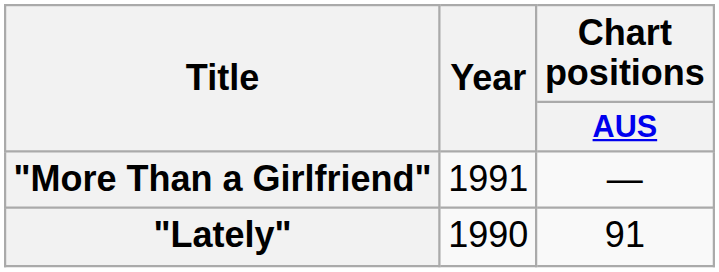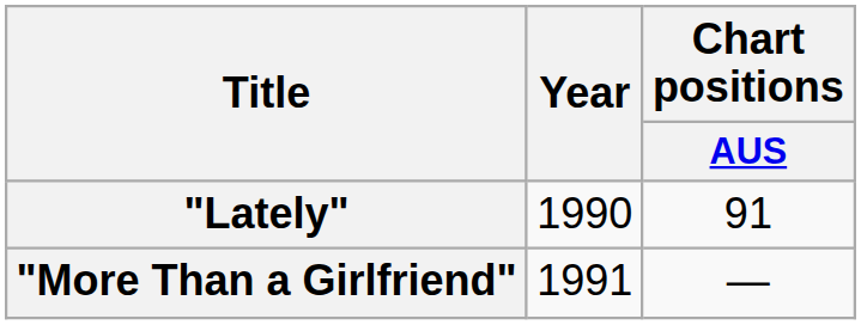rows swapped: "Lately" <-> "More Than a Girlfriend"
